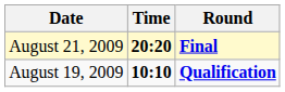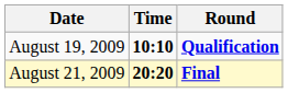rows swapped: August 19, 2009 <-> August 21, 2009
